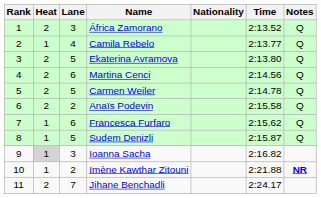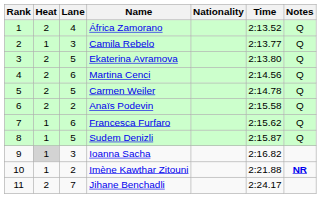África Zamorano | Lane: 3 -> 4
Camila Rebelo | Lane: 4 -> 3
